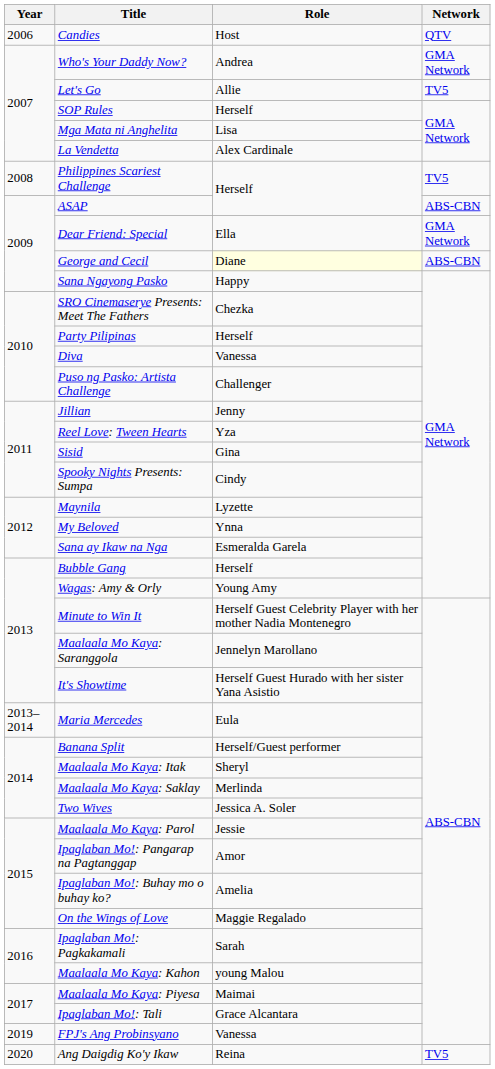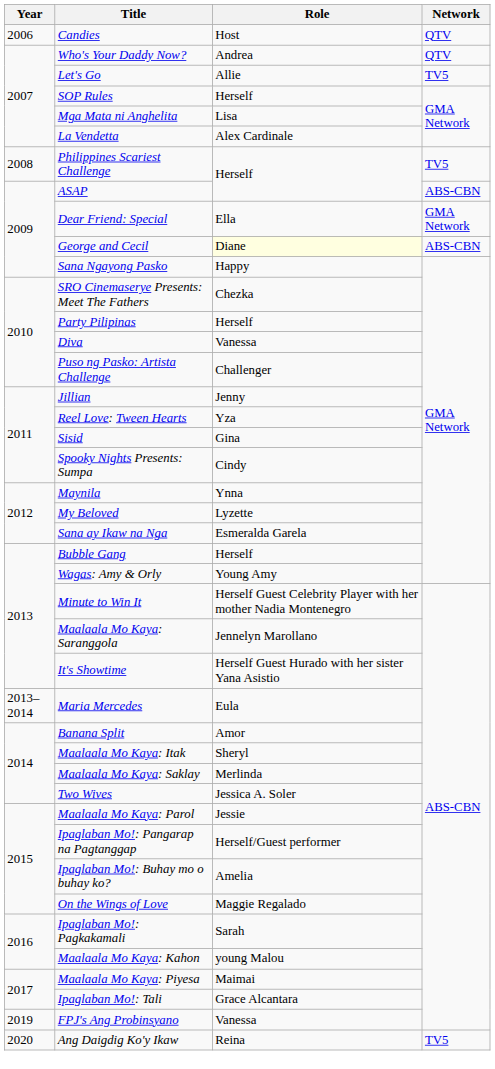Who's Your Daddy Now? | Network: GMA Network -> QTV
Maynila | Role: Lyzette -> Ynna
My Beloved | Role: Ynna -> Lyzette
Banana Split | Role: Herself/Guest performer -> Amor
Ipaglaban Mo!: Pangarap na Pagtanggap | Role: Amor -> Herself/Guest performer
